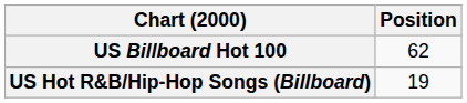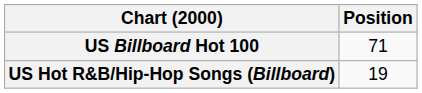US Billboard Hot 100 | Position: 62 -> 71
